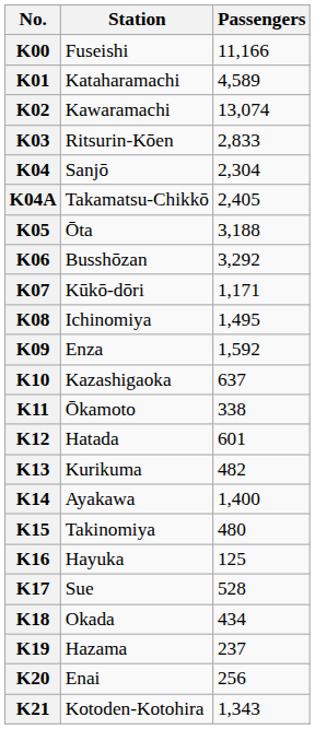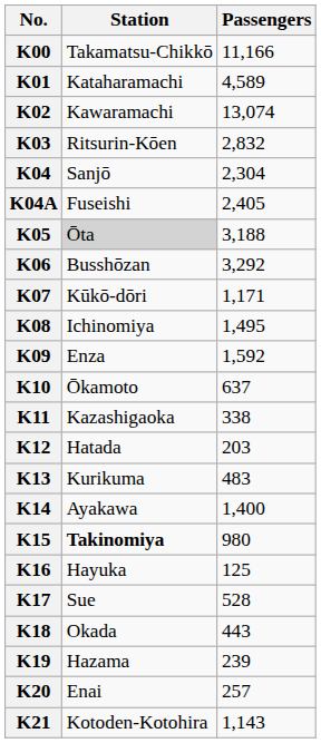K00 | Station: Fuseishi -> Takamatsu-Chikkō
K03 | Passengers: 2,833 -> 2,832
K04A | Station: Takamatsu-Chikkō -> Fuseishi
K05 | Station: no background -> lightgrey background
K10 | Station: Kazashigaoka -> Ōkamoto
K11 | Station: Ōkamoto -> Kazashigaoka
K12 | Passengers: 601 -> 203
K13 | Passengers: 482 -> 483
K15 | Station: normal -> bold
K15 | Passengers: 480 -> 980
K18 | Passengers: 434 -> 443
K19 | Passengers: 237 -> 239
K20 | Passengers: 256 -> 257
K21 | Passengers: 1,343 -> 1,143
